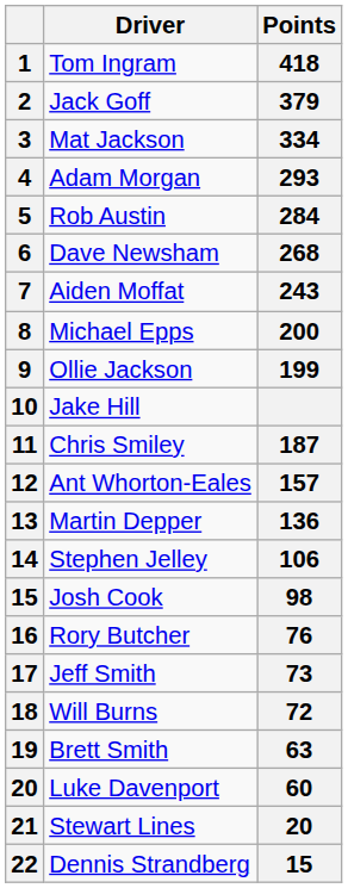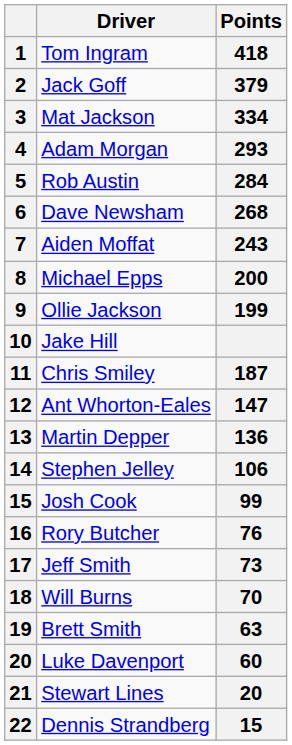Ant Whorton-Eales | Points: 157 -> 147
Josh Cook | Points: 98 -> 99
Will Burns | Points: 72 -> 70
